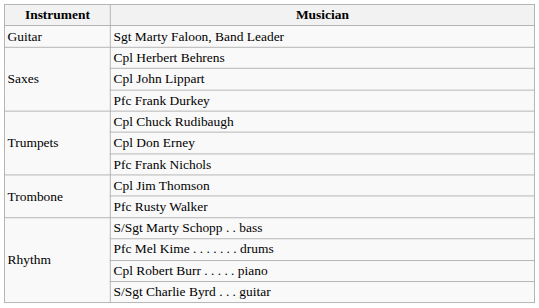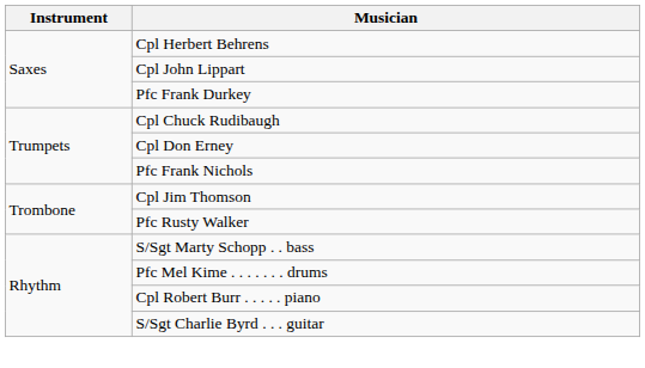- row: Guitar | Sgt Marty Faloon, Band Leader
